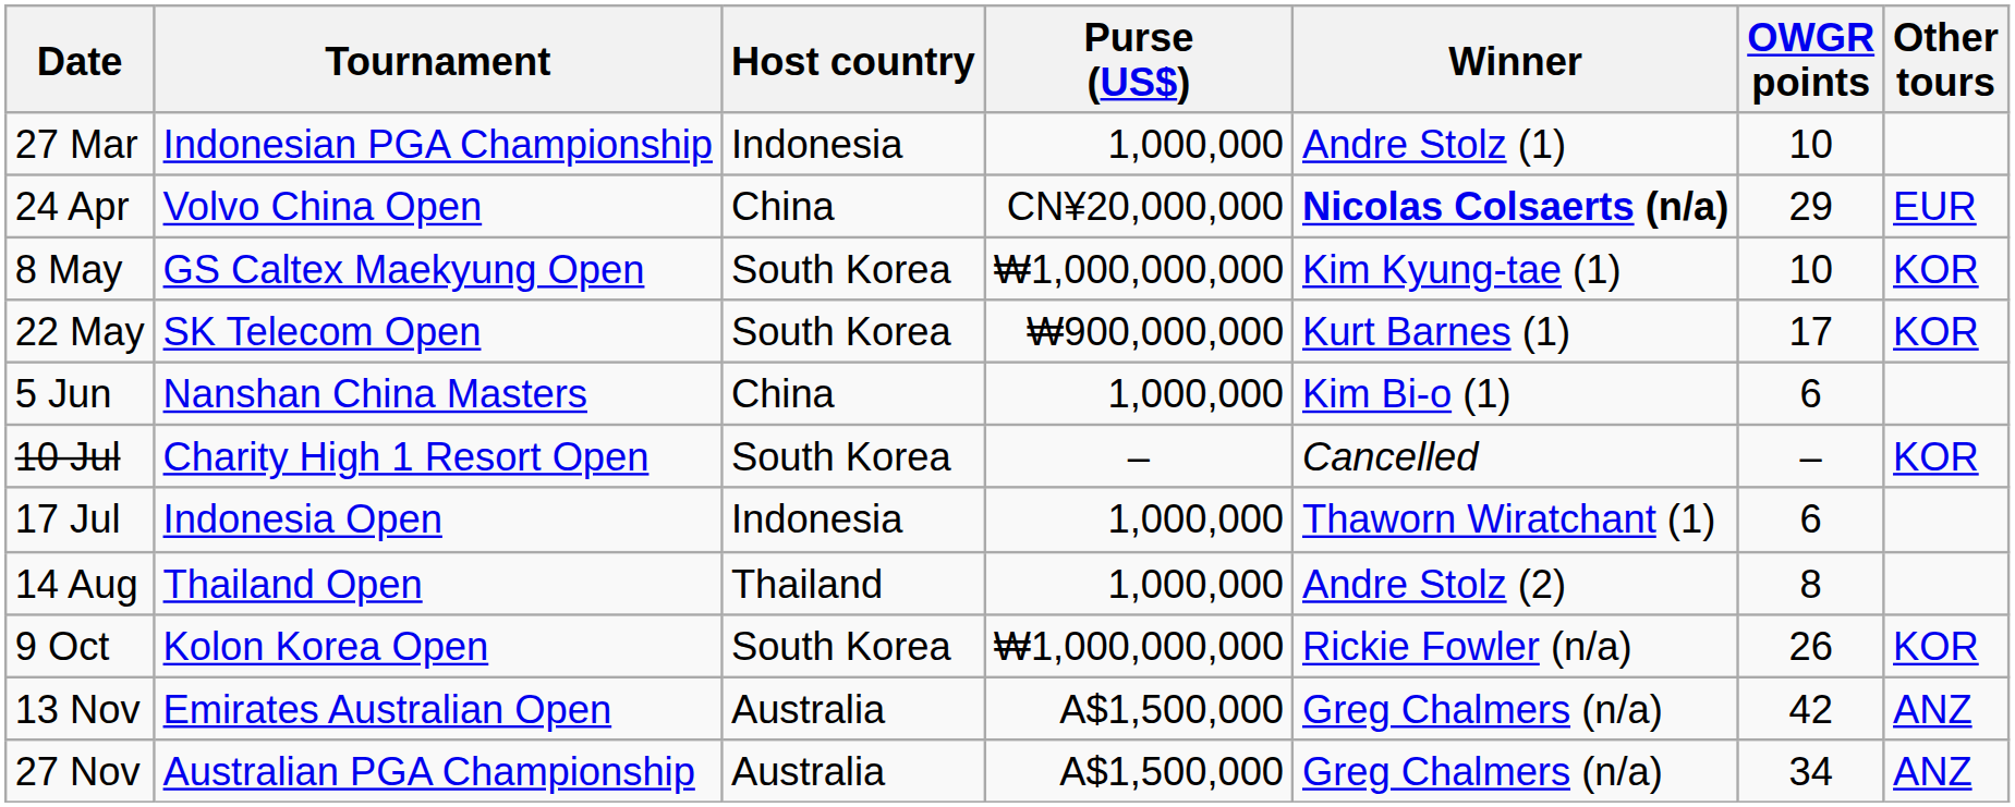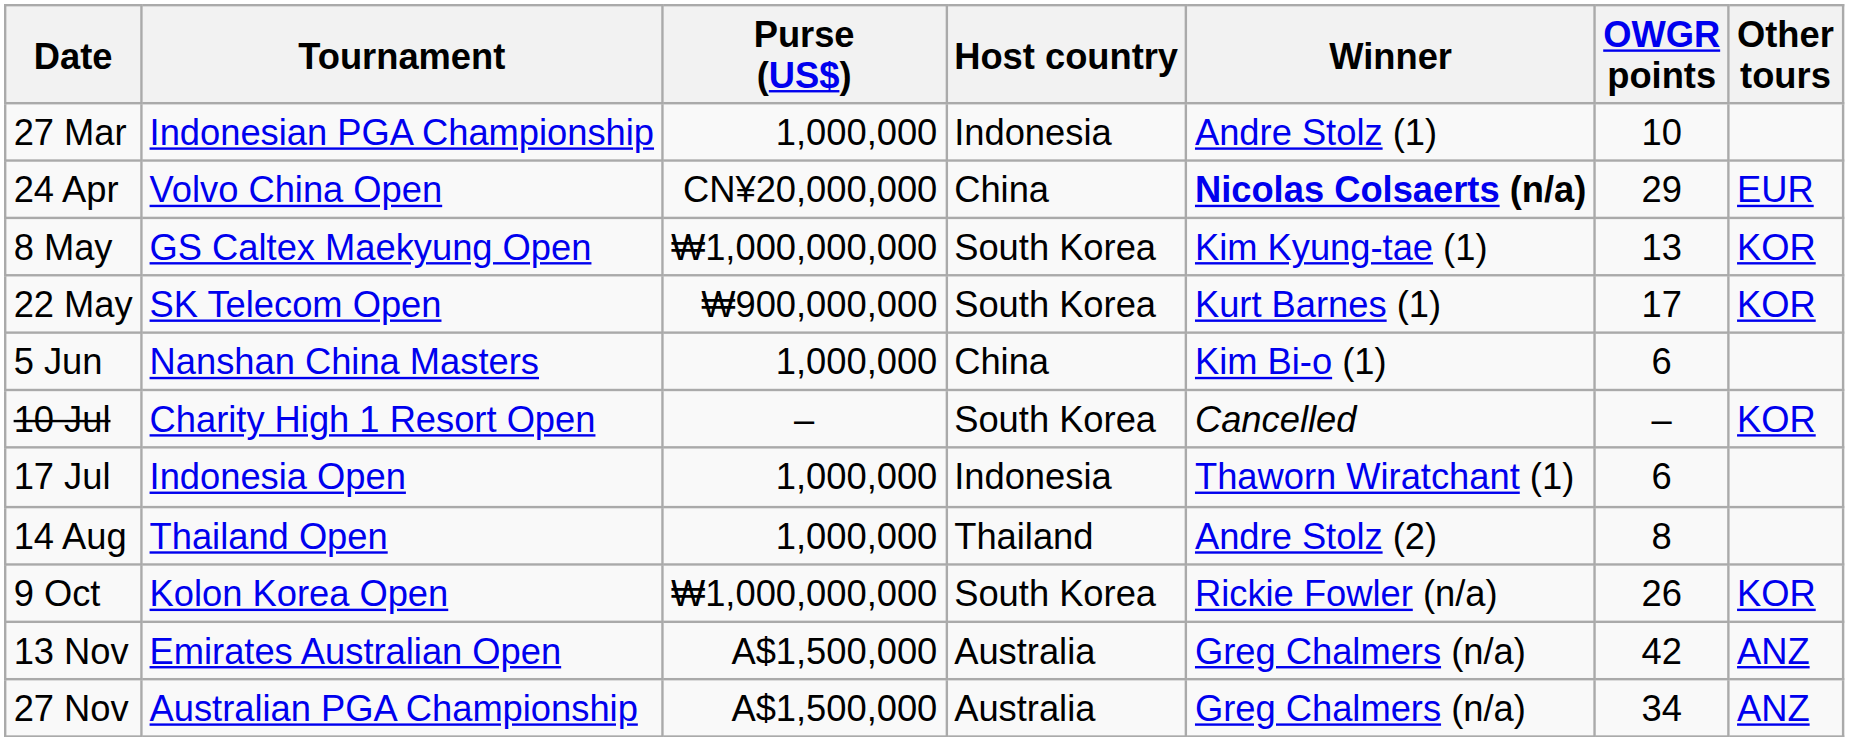columns swapped: Host country <-> Purse (US$)
8 May | OWGR points: 10 -> 13
